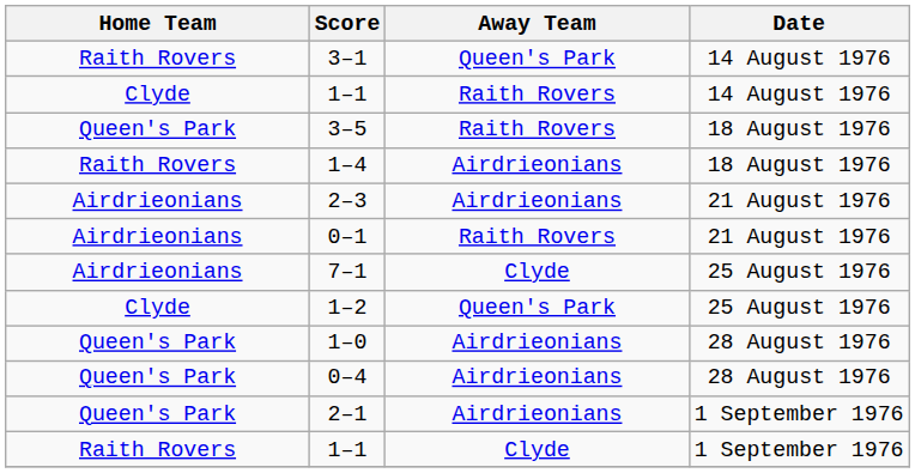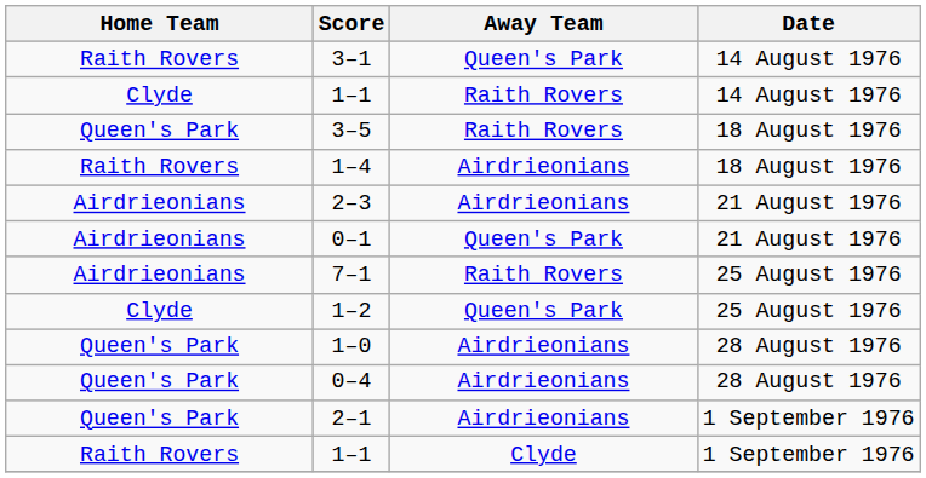0–1 | Away Team: Raith Rovers -> Queen's Park
7–1 | Away Team: Clyde -> Raith Rovers
